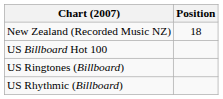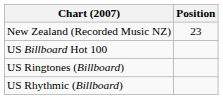New Zealand (Recorded Music NZ) | Position: 18 -> 23
